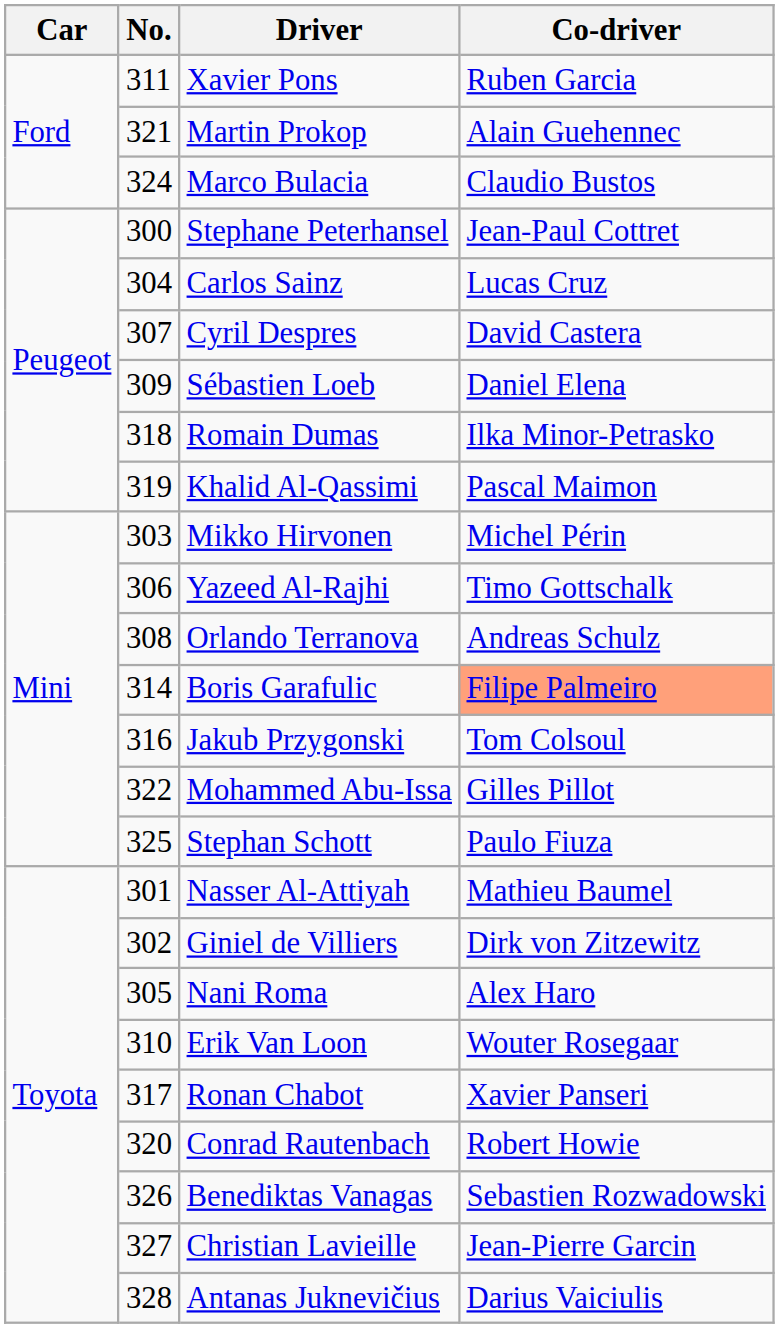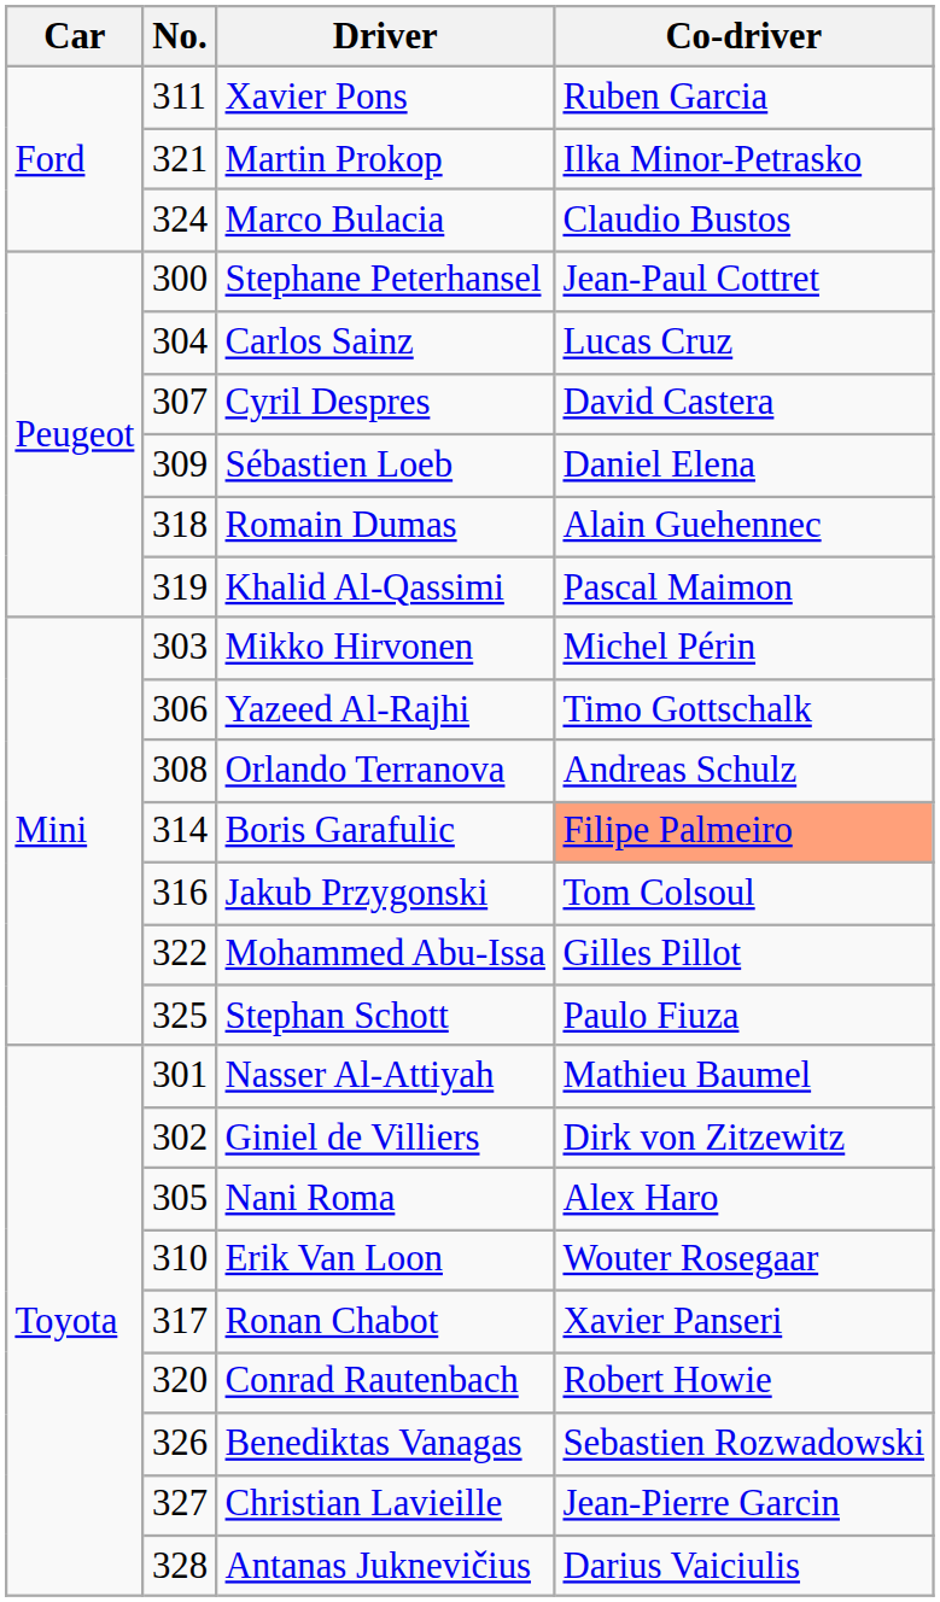Martin Prokop | Co-driver: Alain Guehennec -> Ilka Minor-Petrasko
Romain Dumas | Co-driver: Ilka Minor-Petrasko -> Alain Guehennec
